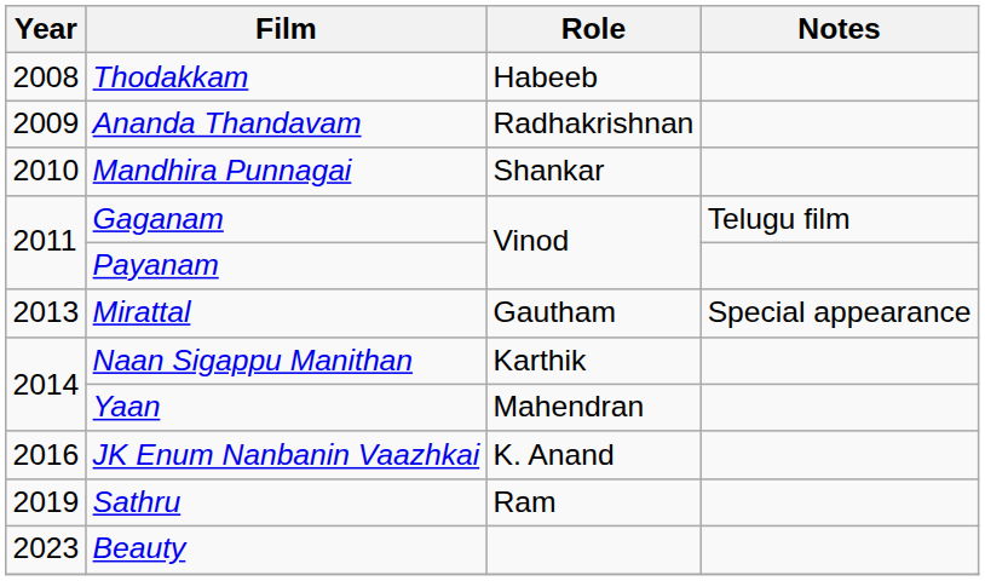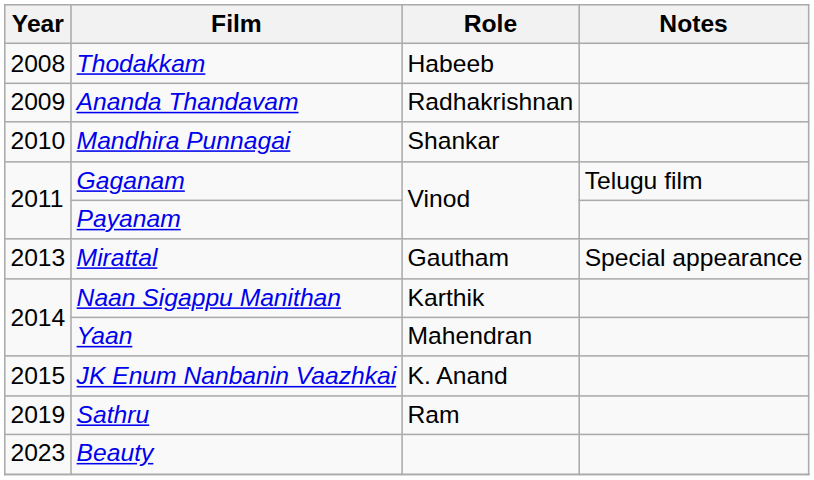JK Enum Nanbanin Vaazhkai | Year: 2016 -> 2015
